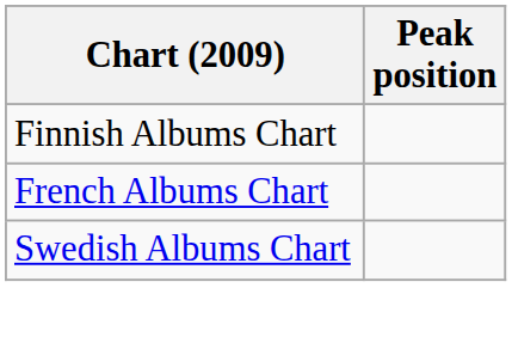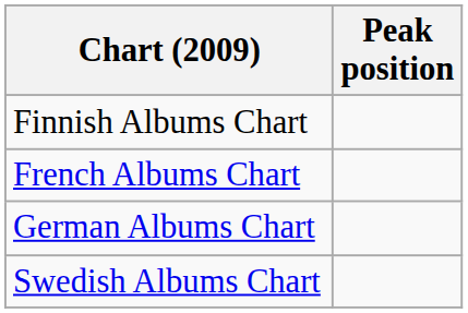+ row: German Albums Chart
